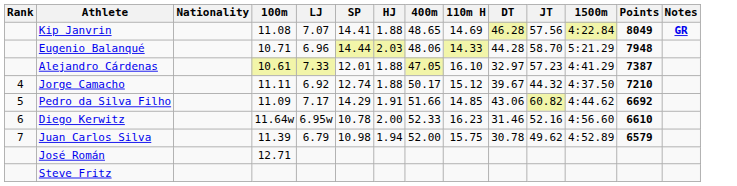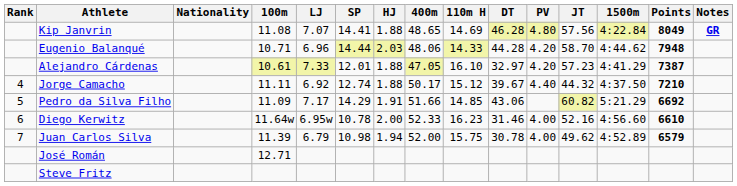+ column: PV | 4.80 | 4.20 | 4.20 | 4.40 | 4.00 | 4.00
Eugenio Balanqué | 1500m: 5:21.29 -> 4:44.62
Pedro da Silva Filho | 1500m: 4:44.62 -> 5:21.29
